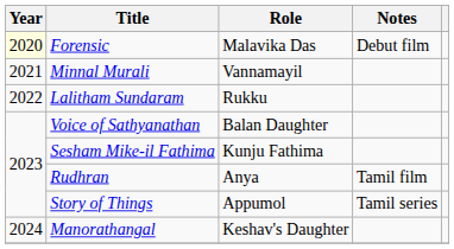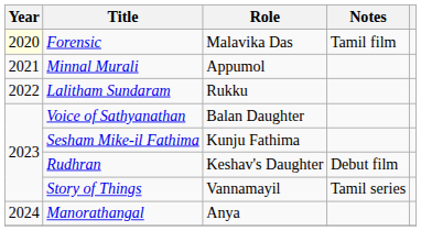Forensic | Notes: Debut film -> Tamil film
Minnal Murali | Role: Vannamayil -> Appumol
Rudhran | Role: Anya -> Keshav's Daughter
Rudhran | Notes: Tamil film -> Debut film
Story of Things | Role: Appumol -> Vannamayil
Manorathangal | Role: Keshav's Daughter -> Anya
